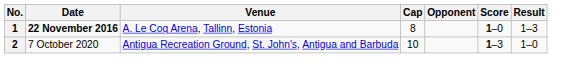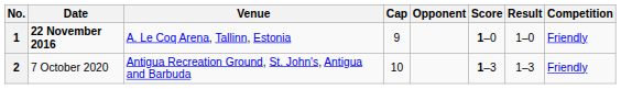+ column: Competition | Friendly | Friendly
1 | Cap: 8 -> 9
1 | Result: 1–3 -> 1–0
2 | Result: 1–0 -> 1–3
